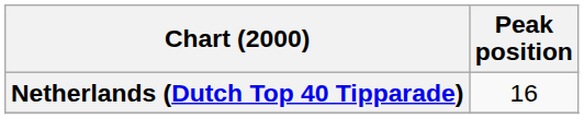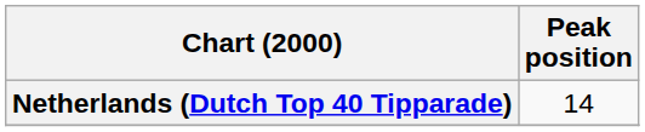Netherlands (Dutch Top 40 Tipparade) | Peak position: 16 -> 14
